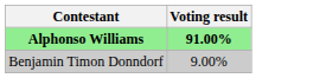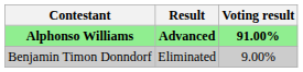+ column: Result | Advanced | Eliminated
